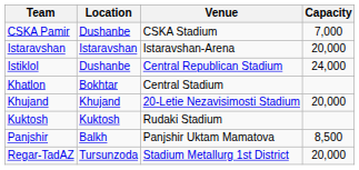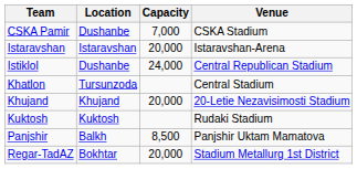columns swapped: Venue <-> Capacity
Khatlon | Location: Bokhtar -> Tursunzoda
Regar-TadAZ | Location: Tursunzoda -> Bokhtar
